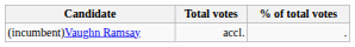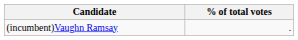- column: Total votes | accl.
